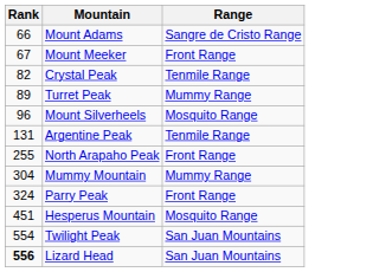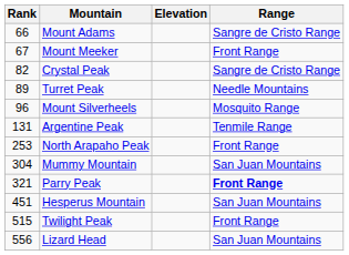+ column: Elevation
Crystal Peak | Range: Tenmile Range -> Sangre de Cristo Range
Turret Peak | Range: Mummy Range -> Needle Mountains
North Arapaho Peak | Rank: 255 -> 253
Mummy Mountain | Range: Mummy Range -> San Juan Mountains
Parry Peak | Rank: 324 -> 321
Parry Peak | Range: normal -> bold
Hesperus Mountain | Range: Mosquito Range -> San Juan Mountains
Twilight Peak | Rank: 554 -> 515
Twilight Peak | Range: San Juan Mountains -> Front Range
Lizard Head | Rank: bold -> normal
